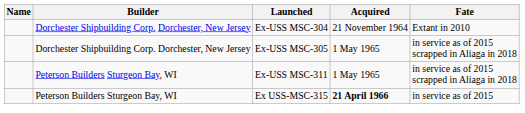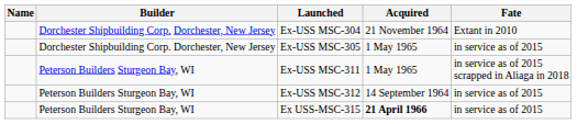Ex-USS MSC-305 | Fate: in service as of 2015 scrapped in Aliaga in 2018 -> in service as of 2015
+ row: Peterson Builders Sturgeon Bay, WI | Ex-USS MSC-312 | 14 September 1964 | in service as of 2015
